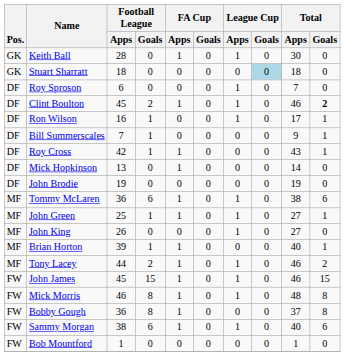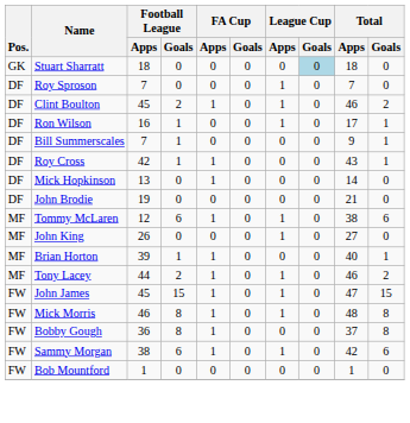- row: GK | Keith Ball | 28 | 0 | 1 | 0 | 1 | 0 | 30 | 0
Roy Sproson | Football League / Apps: 6 -> 7
Clint Boulton | Total / Goals: bold -> normal
John Brodie | Total / Apps: 19 -> 21
Tommy McLaren | Football League / Apps: 36 -> 12
- row: MF | John Green | 25 | 1 | 1 | 0 | 1 | 0 | 27 | 1
John James | Total / Apps: 46 -> 47
Sammy Morgan | Total / Apps: 40 -> 42
